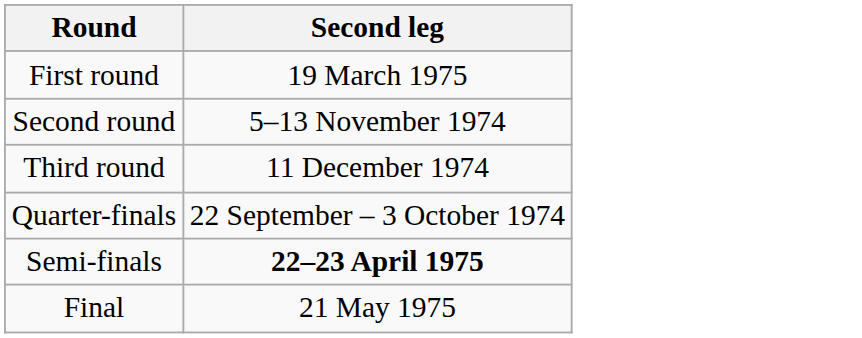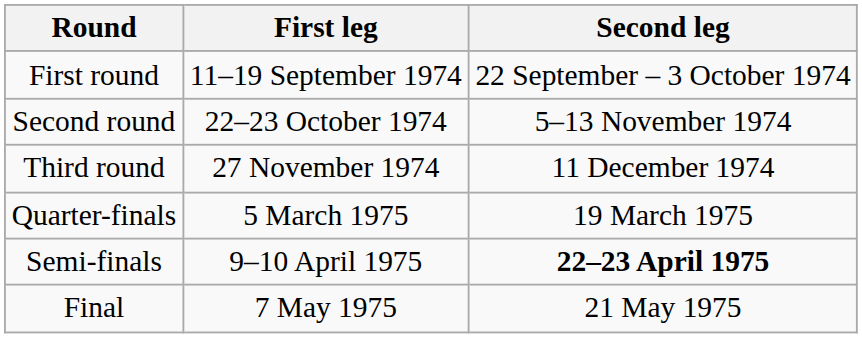+ column: First leg | 11–19 September 1974 | 22–23 October 1974 | 27 November 1974 | 5 March 1975 | 9–10 April 1975 | 7 May 1975
First round | Second leg: 19 March 1975 -> 22 September – 3 October 1974
Quarter-finals | Second leg: 22 September – 3 October 1974 -> 19 March 1975
